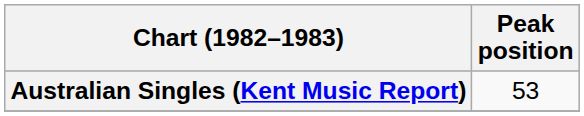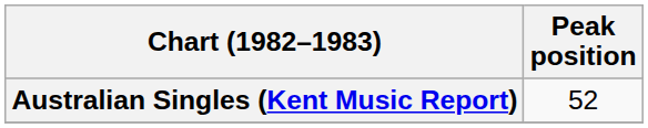Australian Singles (Kent Music Report) | Peak position: 53 -> 52
